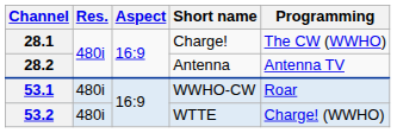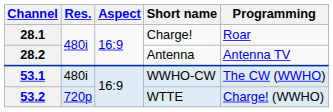28.1 | Programming: The CW (WWHO) -> Roar
53.1 | Programming: Roar -> The CW (WWHO)
53.2 | Res.: 480i -> 720p
